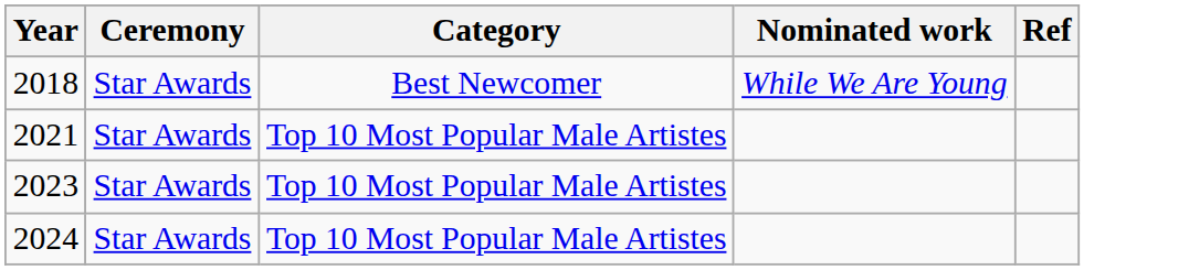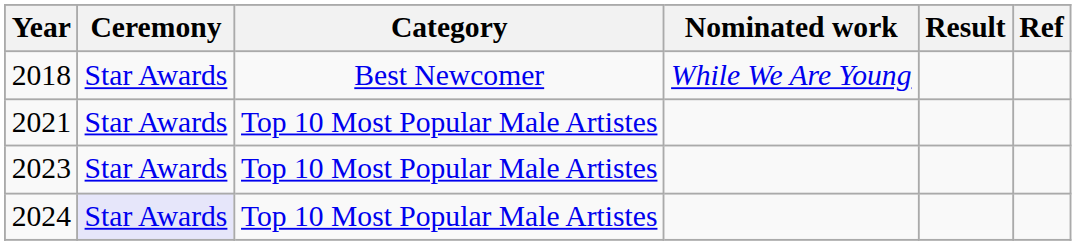+ column: Result
2024 | Ceremony: no background -> lavender background
